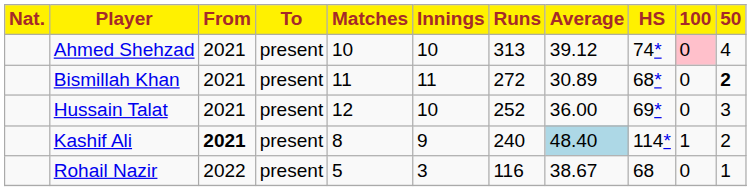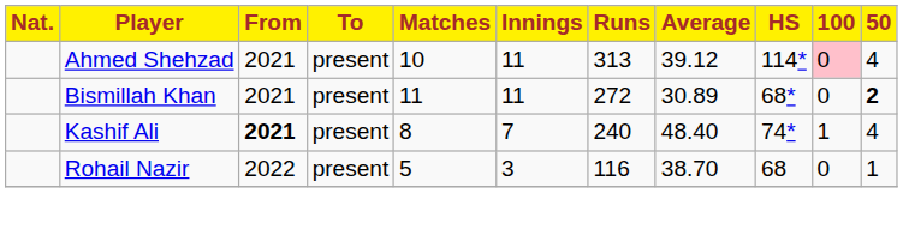Ahmed Shehzad | Innings: 10 -> 11
Ahmed Shehzad | HS: 74* -> 114*
- row: Hussain Talat | 2021 | present | 12 | 10 | 252 | 36.00 | 69* | 0 | 3
Kashif Ali | Innings: 9 -> 7
Kashif Ali | Average: lightblue background -> no background
Kashif Ali | HS: 114* -> 74*
Kashif Ali | 50: 2 -> 4
Rohail Nazir | Average: 38.67 -> 38.70
